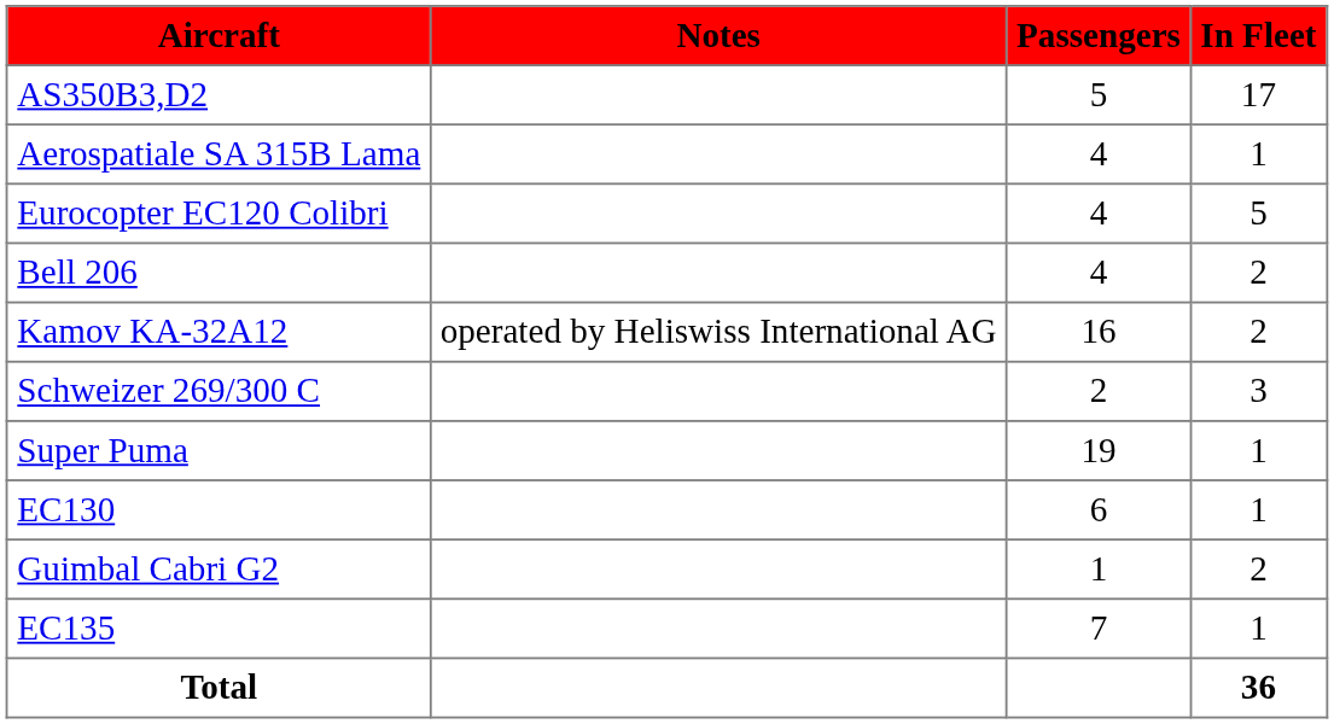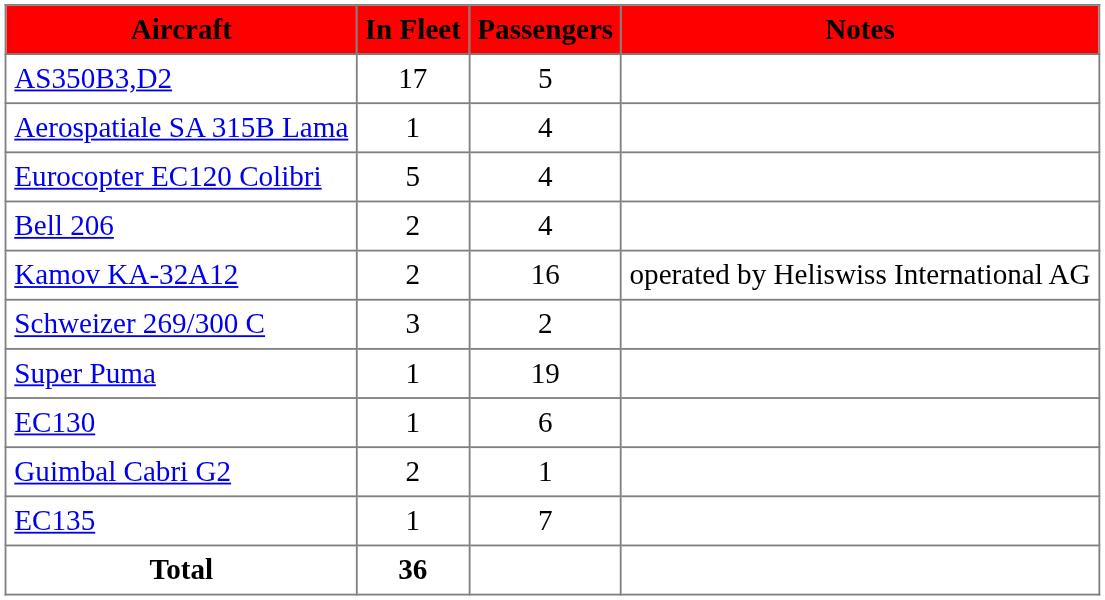columns swapped: In Fleet <-> Notes
